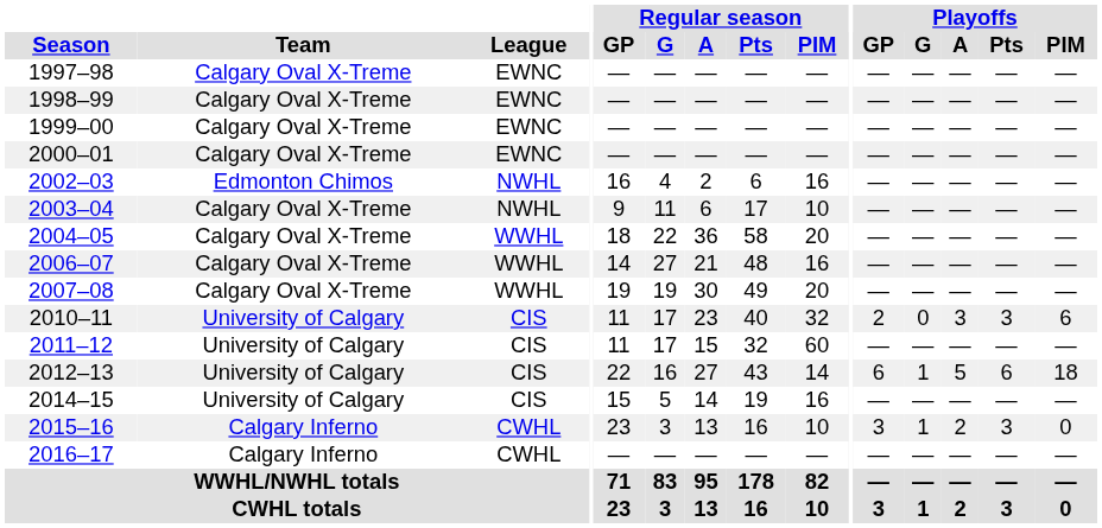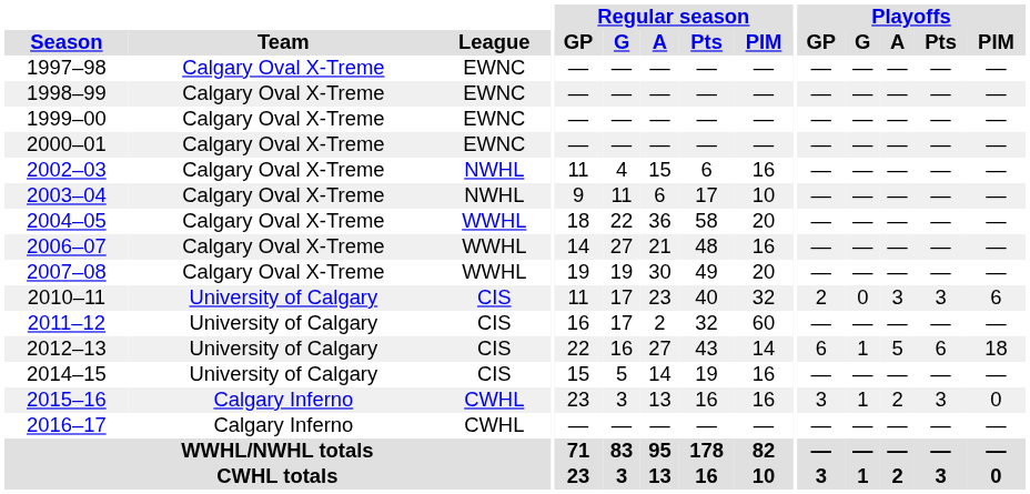2002–03 | Team: Edmonton Chimos -> Calgary Oval X-Treme
2002–03 | Regular season / GP: 16 -> 11
2002–03 | Regular season / A: 2 -> 15
2011–12 | Regular season / GP: 11 -> 16
2011–12 | Regular season / A: 15 -> 2
2015–16 | Regular season / PIM: 10 -> 16
